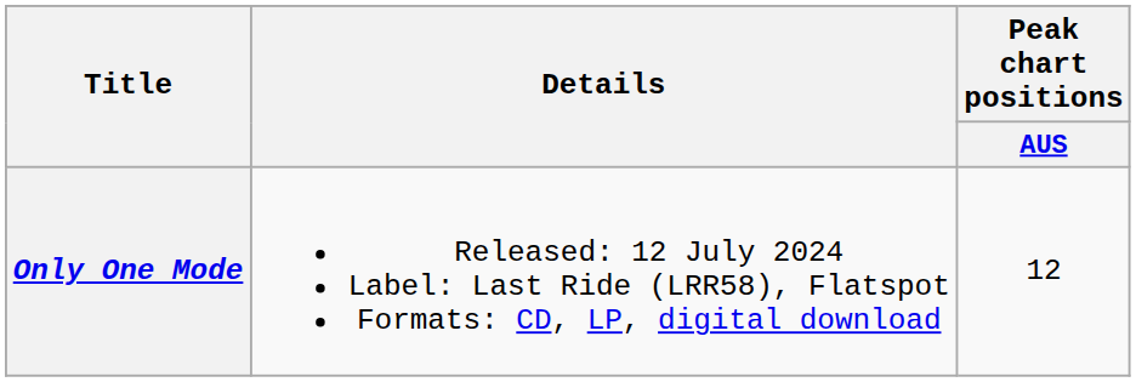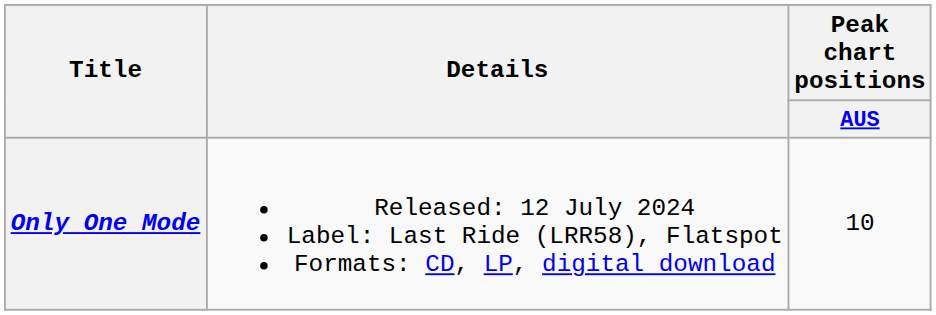Only One Mode | Peak chart positions / AUS: 12 -> 10
